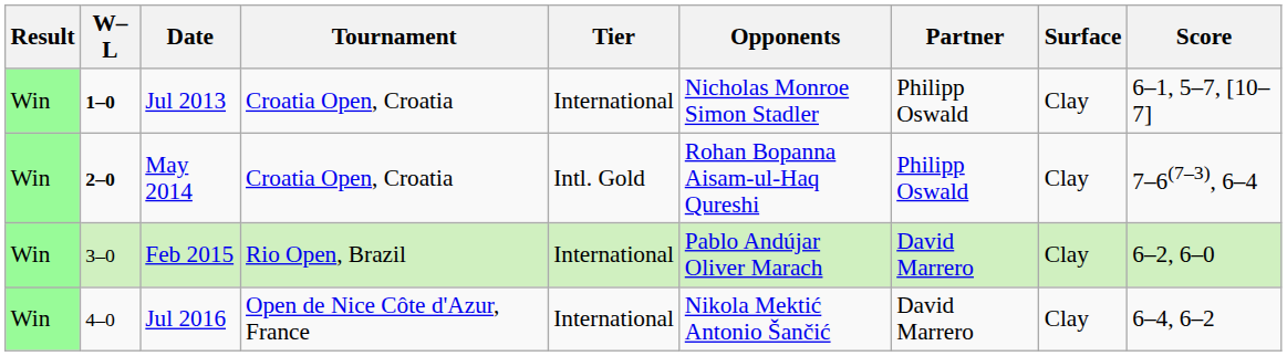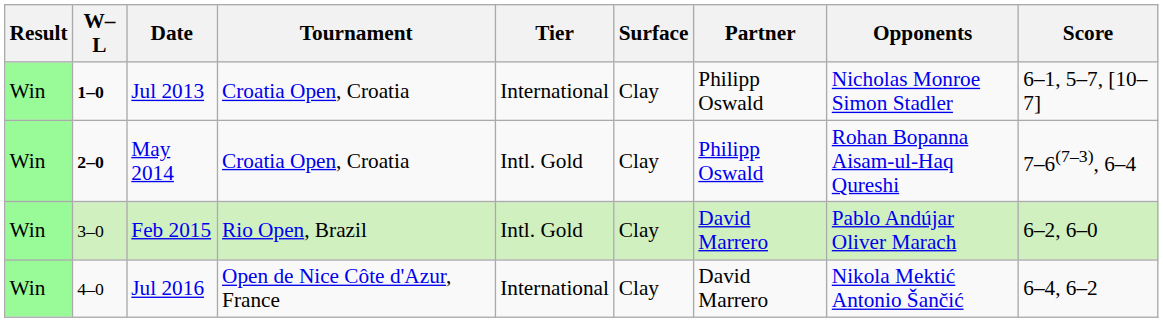columns swapped: Surface <-> Opponents
Feb 2015 | Tier: International -> Intl. Gold
